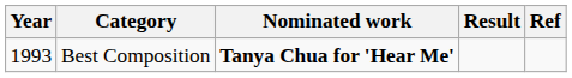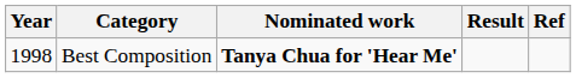Best Composition | Year: 1993 -> 1998
